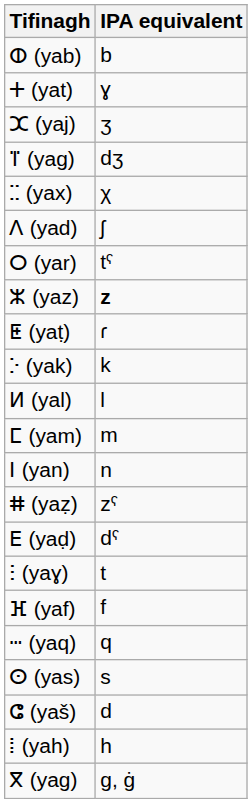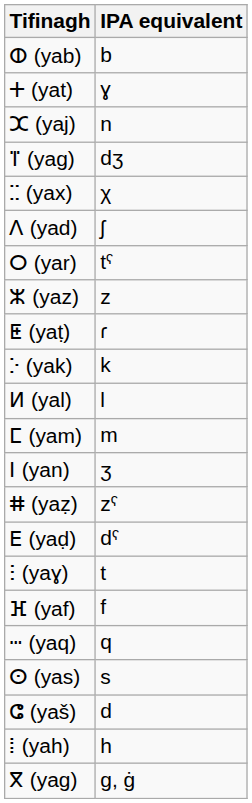ⵋ (yaj) | IPA equivalent: ʒ -> n
ⵣ (yaz) | IPA equivalent: bold -> normal
ⵏ (yan) | IPA equivalent: n -> ʒ
